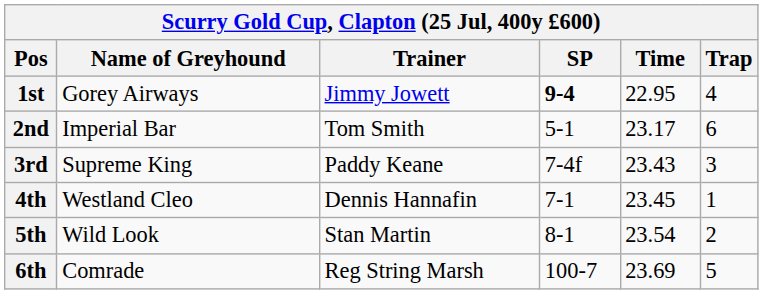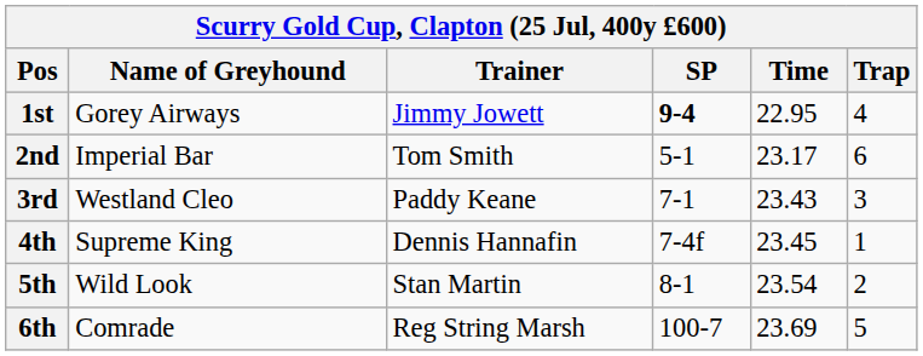3rd | Name of Greyhound: Supreme King -> Westland Cleo
3rd | SP: 7-4f -> 7-1
4th | Name of Greyhound: Westland Cleo -> Supreme King
4th | SP: 7-1 -> 7-4f
